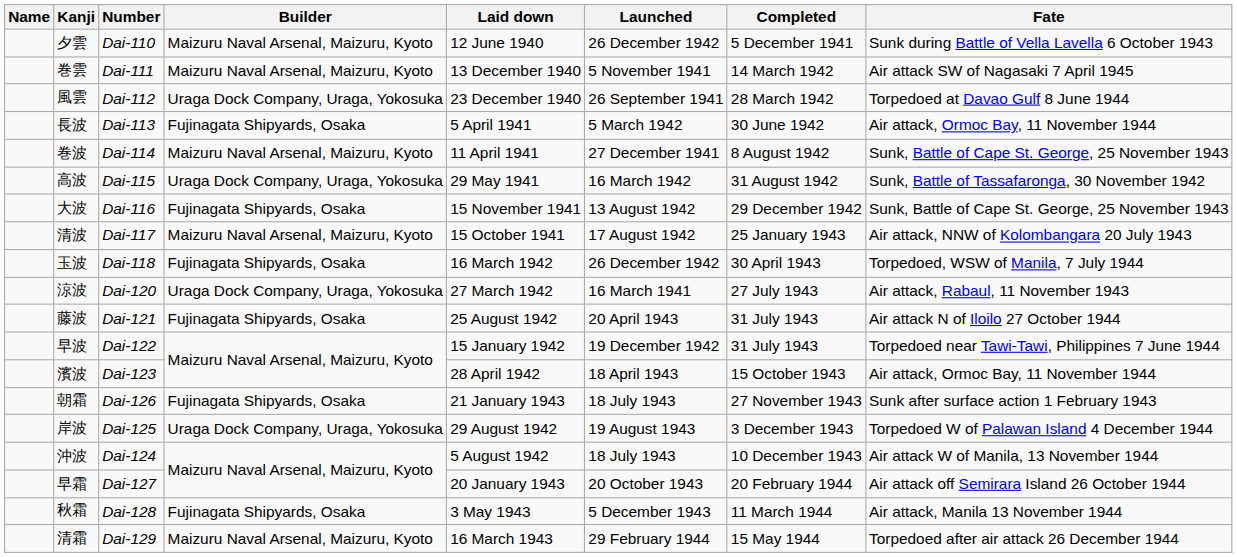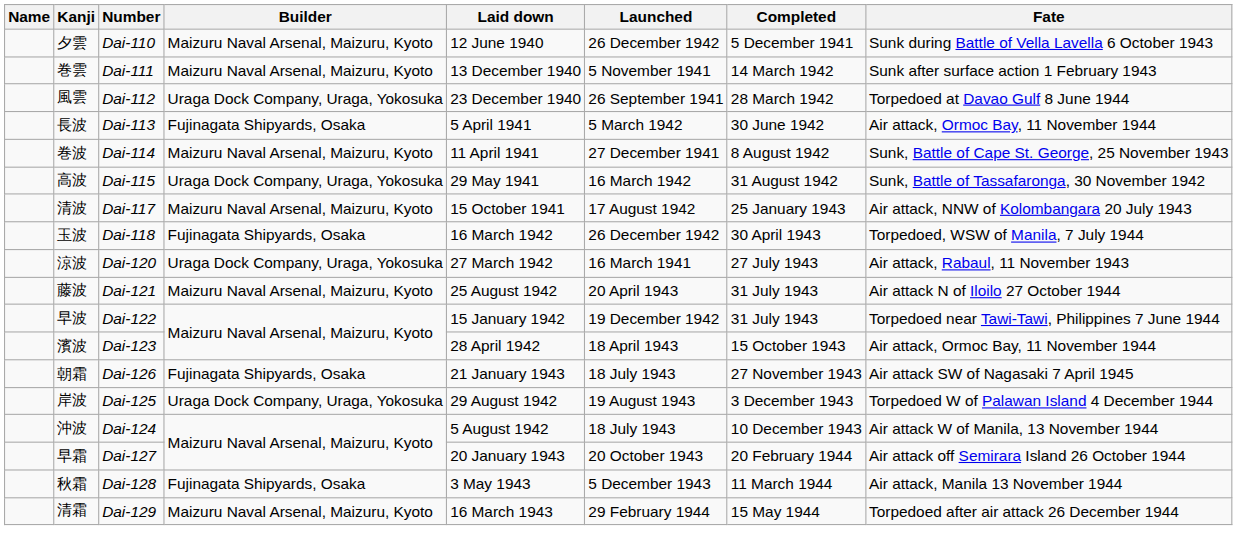巻雲 | Fate: Air attack SW of Nagasaki 7 April 1945 -> Sunk after surface action 1 February 1943
- row: 大波 | Dai-116 | Fujinagata Shipyards, Osaka | 15 November 1941 | 13 August 1942 | 29 December 1942 | Sunk, Battle of Cape St. George, 25 November 1943
藤波 | Builder: Fujinagata Shipyards, Osaka -> Maizuru Naval Arsenal, Maizuru, Kyoto
朝霜 | Fate: Sunk after surface action 1 February 1943 -> Air attack SW of Nagasaki 7 April 1945
